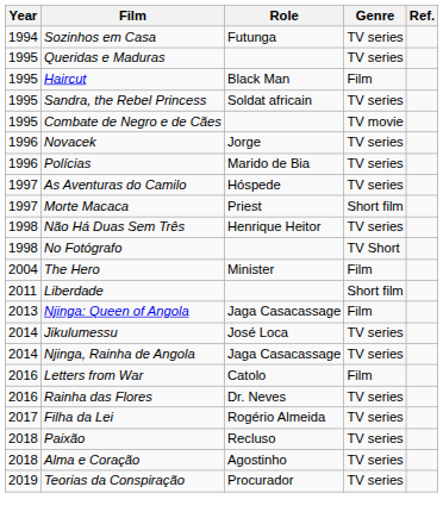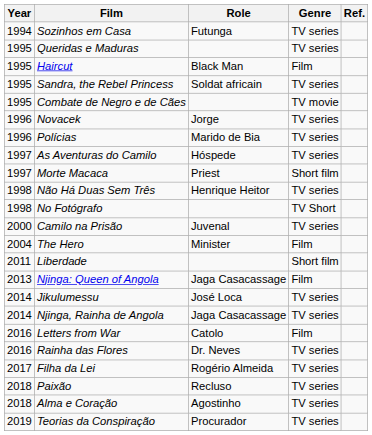+ row: 2000 | Camilo na Prisão | Juvenal | TV series
